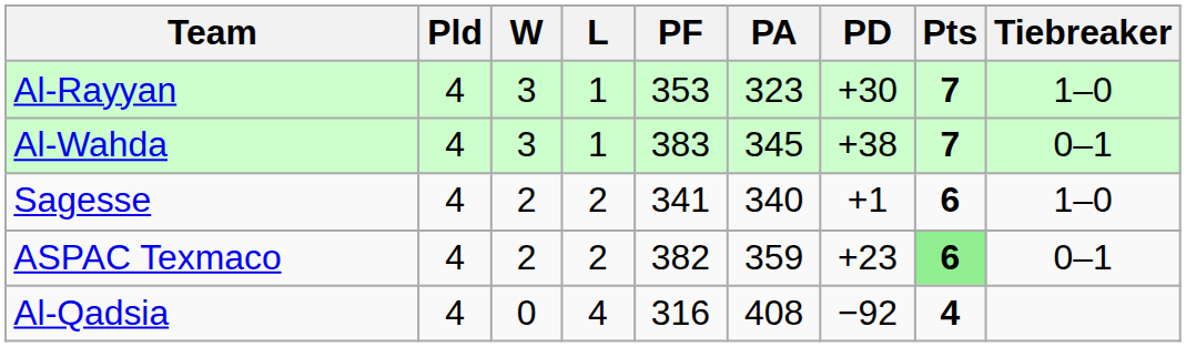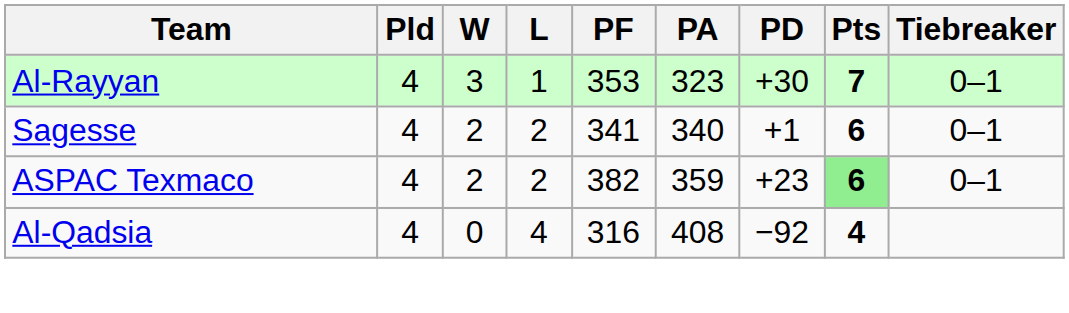Al-Rayyan | Tiebreaker: 1–0 -> 0–1
- row: Al-Wahda | 4 | 3 | 1 | 383 | 345 | +38 | 7 | 0–1
Sagesse | Tiebreaker: 1–0 -> 0–1
